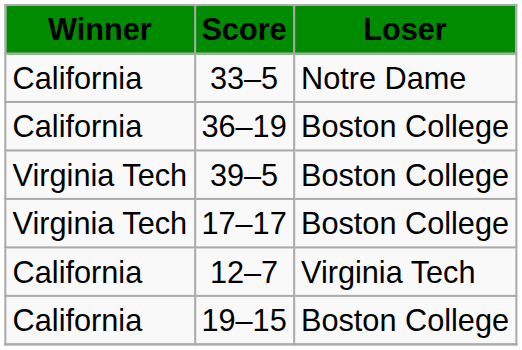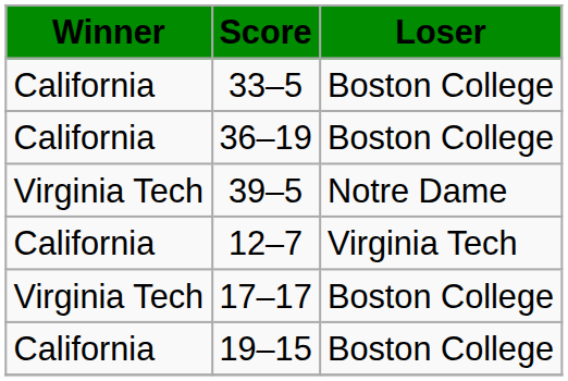33–5 | Loser: Notre Dame -> Boston College
39–5 | Loser: Boston College -> Notre Dame
rows swapped: 17–17 <-> 12–7
